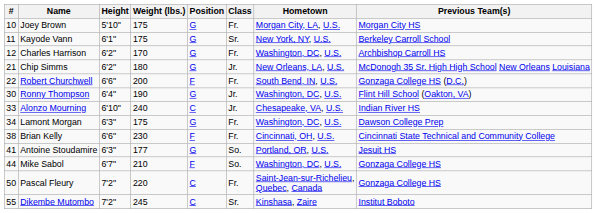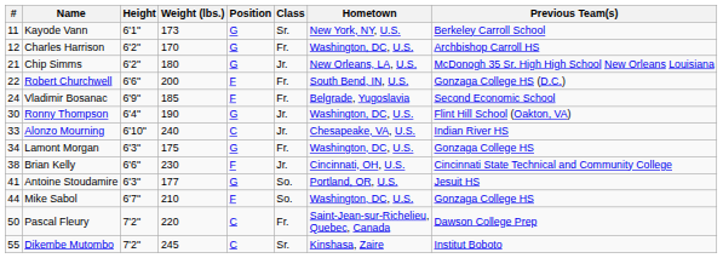- row: 10 | Joey Brown | 5'10" | 175 | G | Fr. | Morgan City, LA, U.S. | Morgan City HS
Kayode Vann | Weight (lbs.): 175 -> 173
+ row: 24 | Vladimir Bosanac | 6'9" | 185 | F | Fr. | Belgrade, Yugoslavia | Second Economic School
Lamont Morgan | Previous Team(s): Dawson College Prep -> Gonzaga College HS
Brian Kelly | Class: Fr. -> Jr.
Pascal Fleury | Previous Team(s): Gonzaga College HS -> Dawson College Prep
